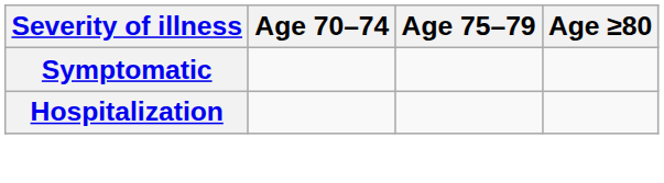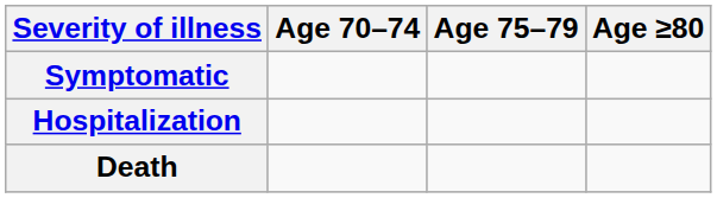+ row: Death
